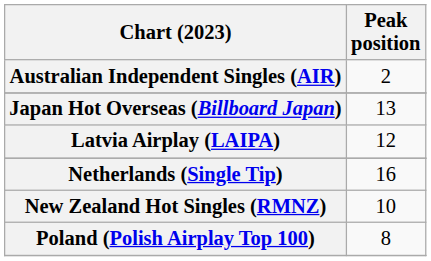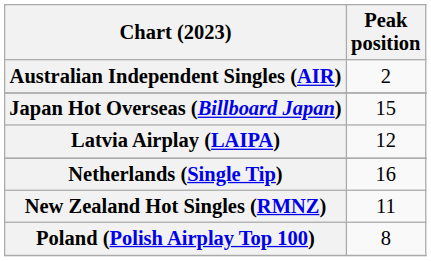Japan Hot Overseas (Billboard Japan) | Peak position: 13 -> 15
New Zealand Hot Singles (RMNZ) | Peak position: 10 -> 11
